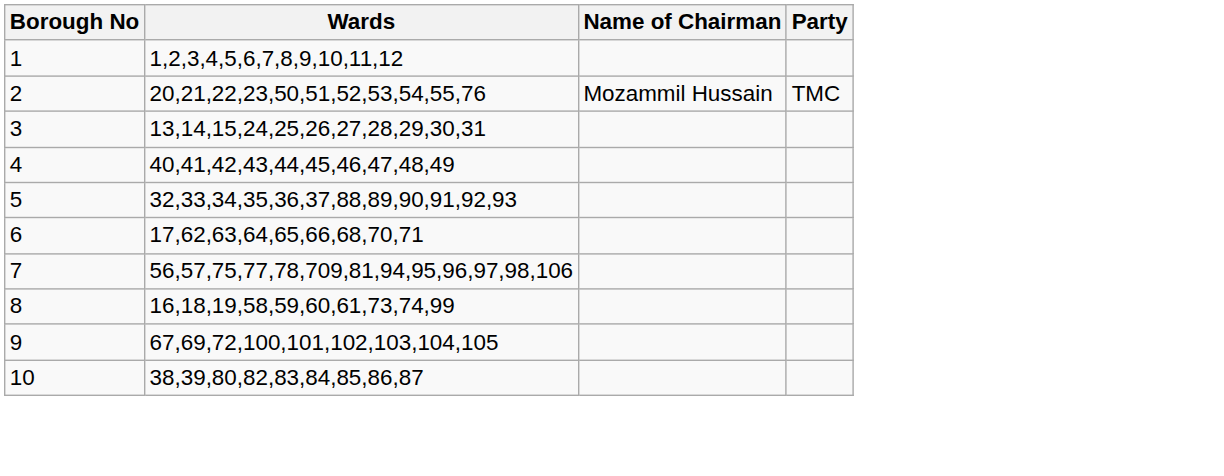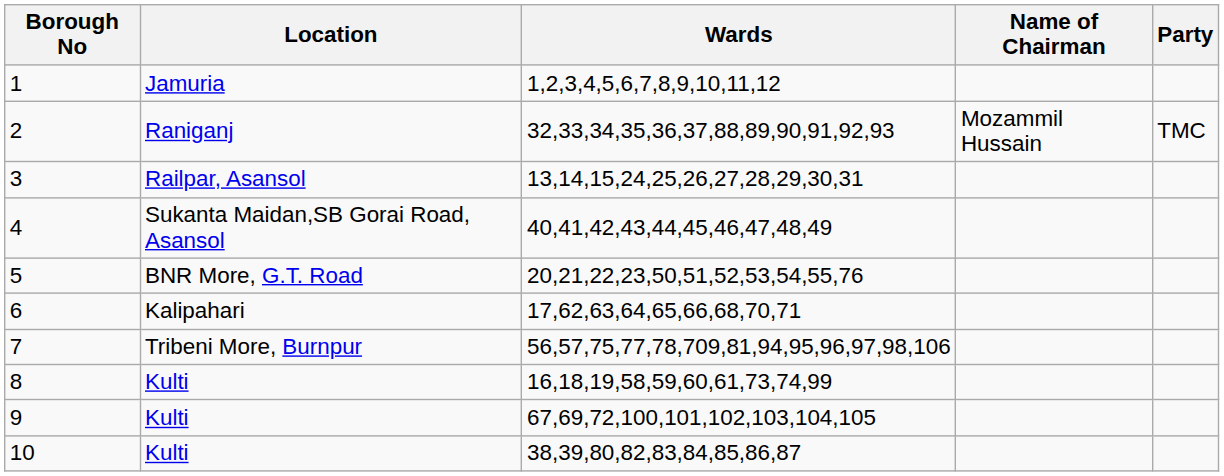+ column: Location | Jamuria | Raniganj | Railpar, Asansol | Sukanta Maidan,SB Gorai Road, Asansol | BNR More, G.T. Road | Kalipahari | Tribeni More, Burnpur | Kulti | Kulti | Kulti
2 | Wards: 20,21,22,23,50,51,52,53,54,55,76 -> 32,33,34,35,36,37,88,89,90,91,92,93
5 | Wards: 32,33,34,35,36,37,88,89,90,91,92,93 -> 20,21,22,23,50,51,52,53,54,55,76
